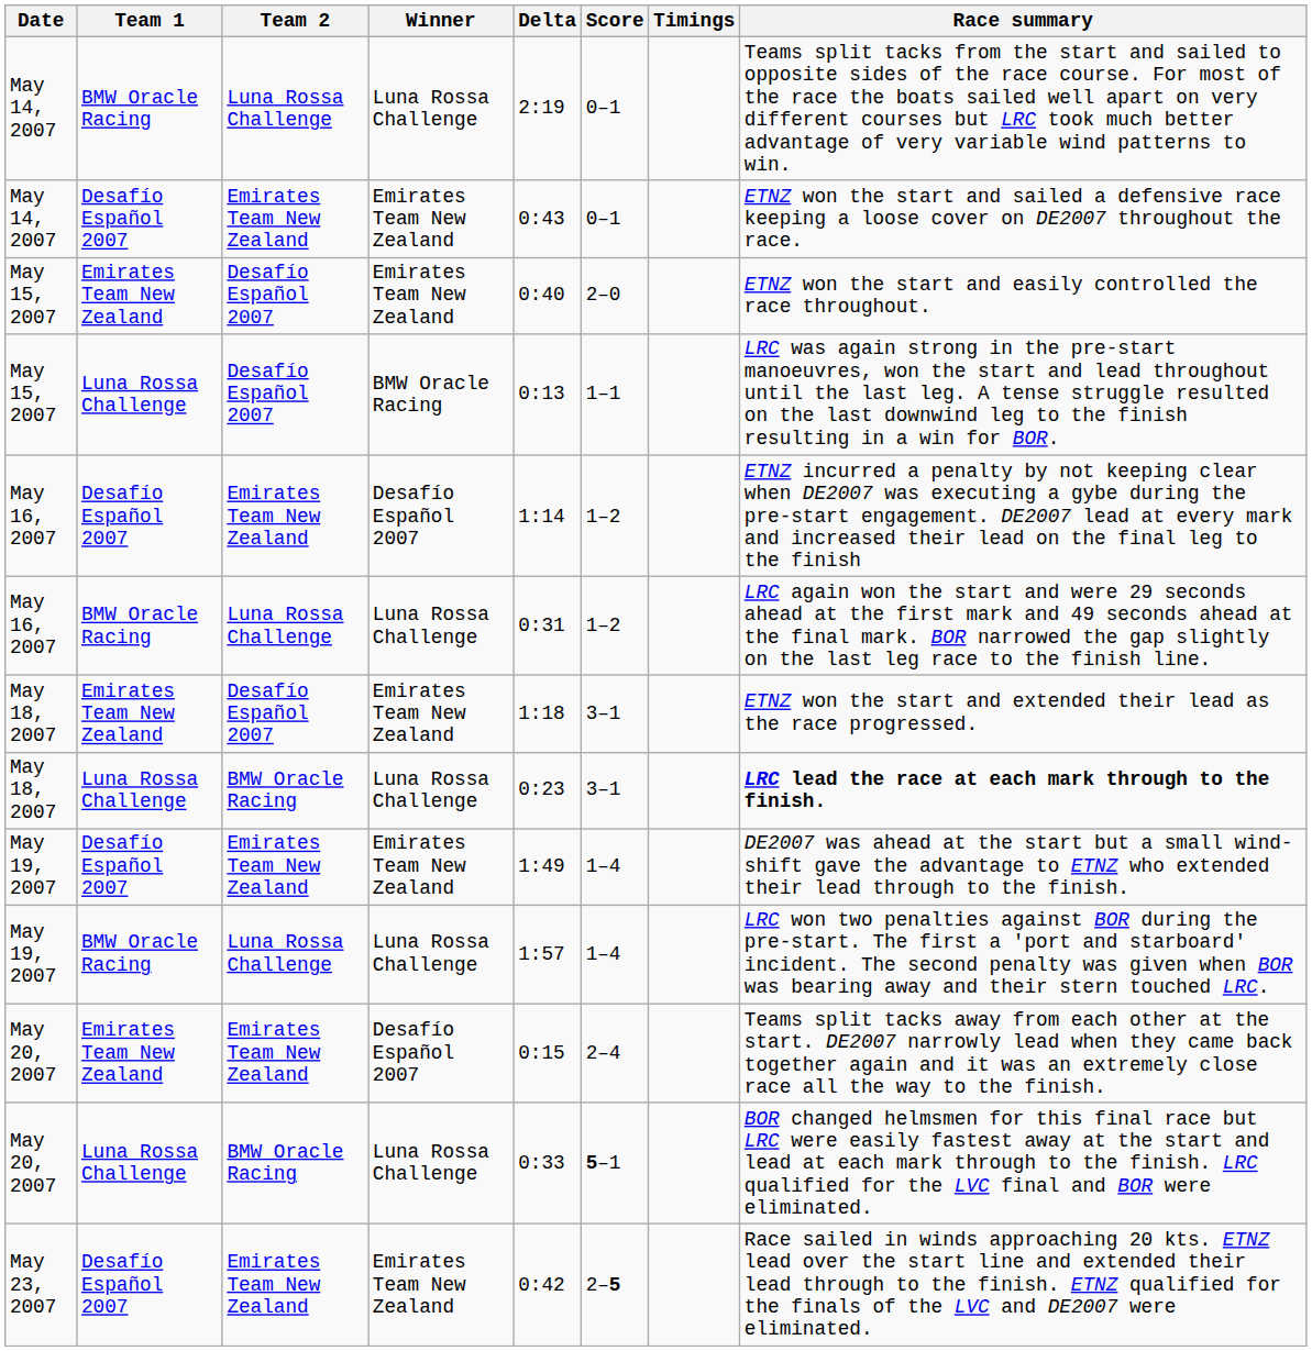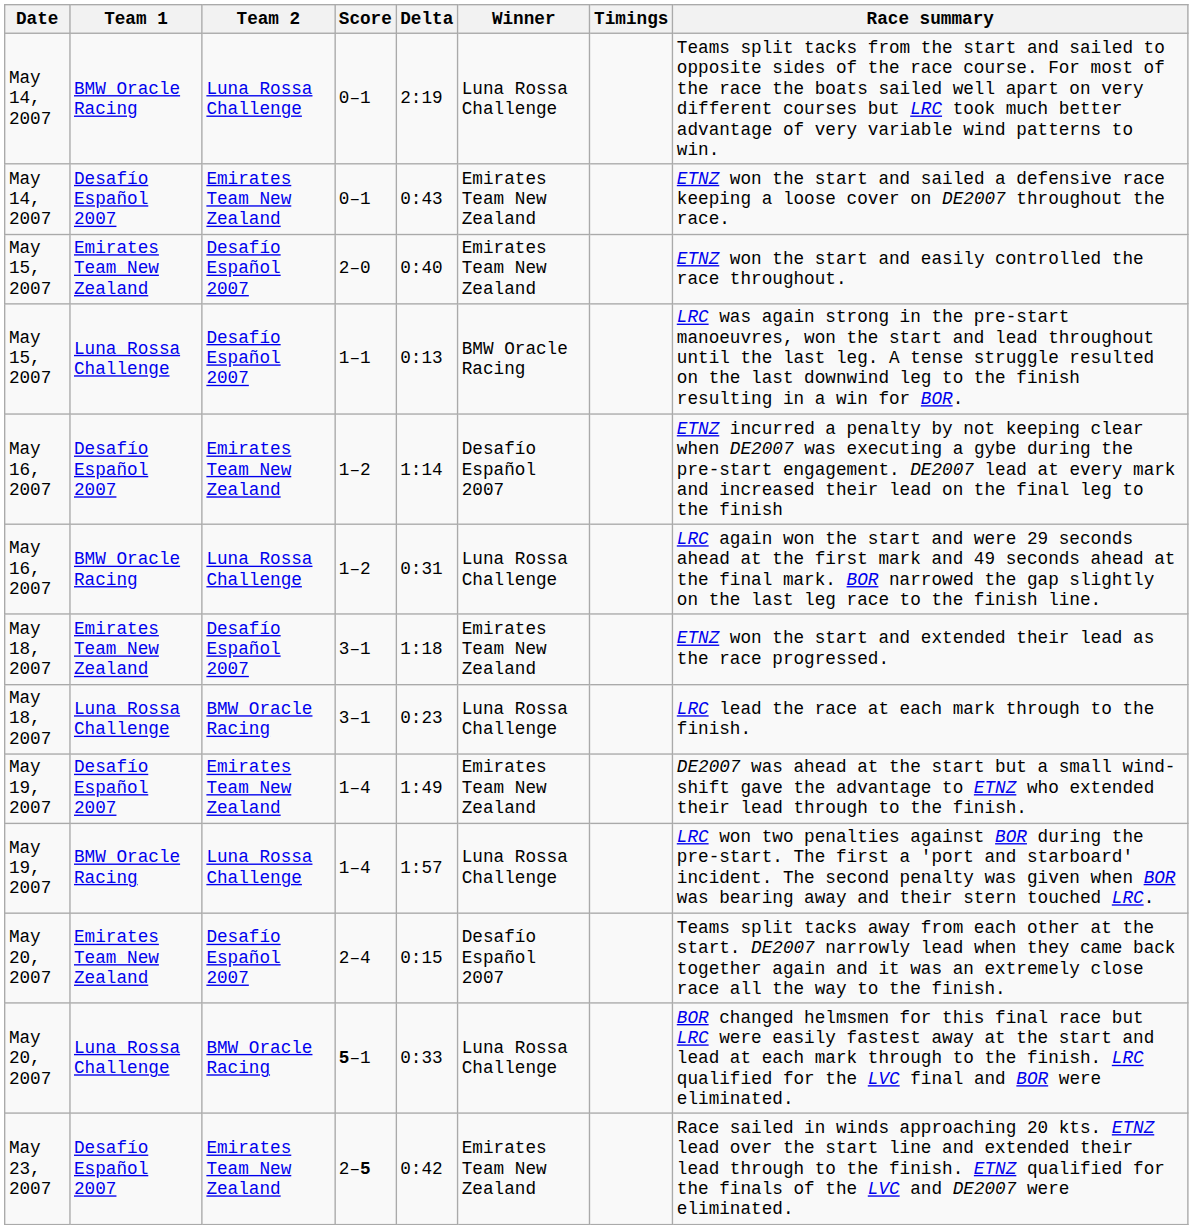columns swapped: Winner <-> Score
May 18, 2007 / Luna Rossa Challenge | Race summary: bold -> normal
May 20, 2007 / Emirates Team New Zealand | Team 2: Emirates Team New Zealand -> Desafío Español 2007
